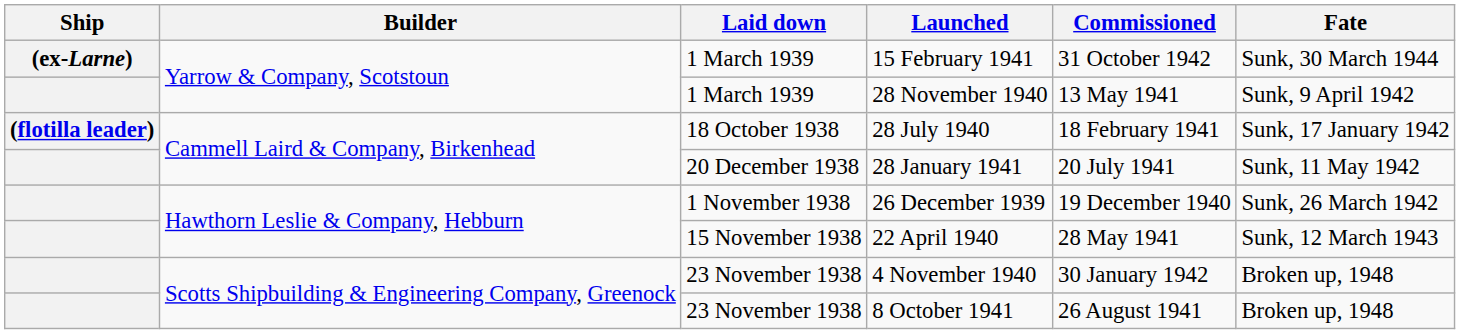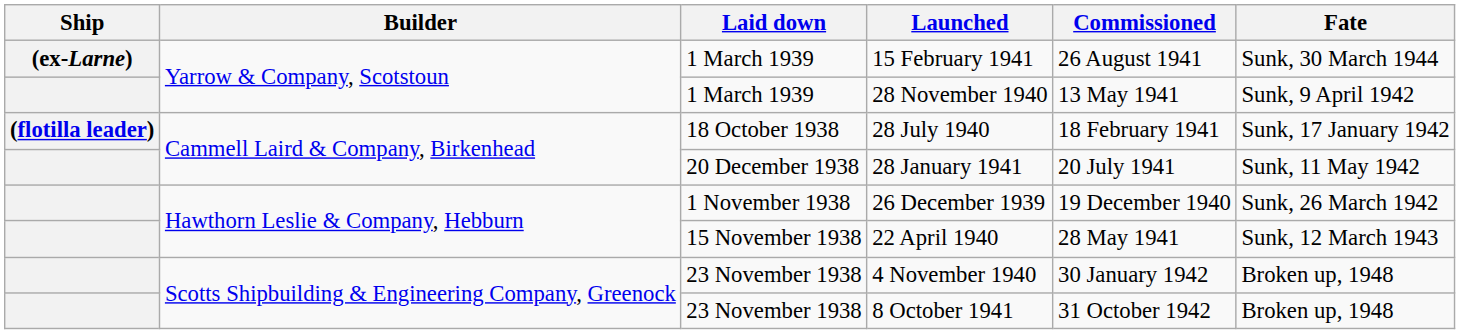15 February 1941 | Commissioned: 31 October 1942 -> 26 August 1941
8 October 1941 | Commissioned: 26 August 1941 -> 31 October 1942
